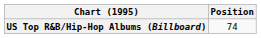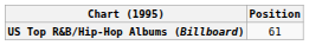US Top R&B/Hip-Hop Albums (Billboard) | Position: 74 -> 61
